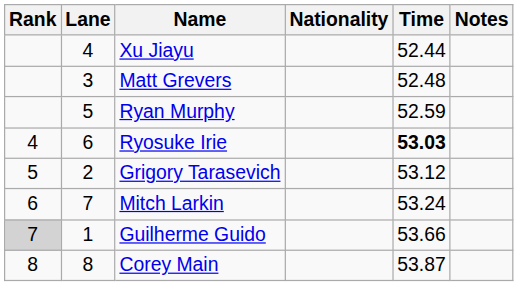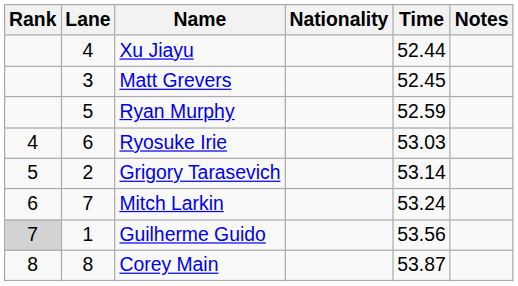Matt Grevers | Time: 52.48 -> 52.45
Ryosuke Irie | Time: bold -> normal
Grigory Tarasevich | Time: 53.12 -> 53.14
Guilherme Guido | Time: 53.66 -> 53.56
